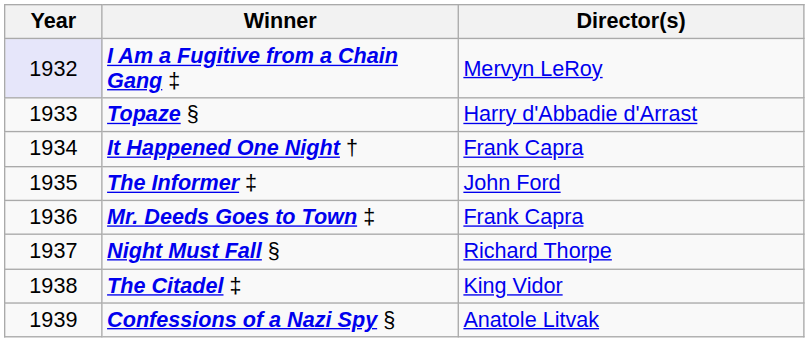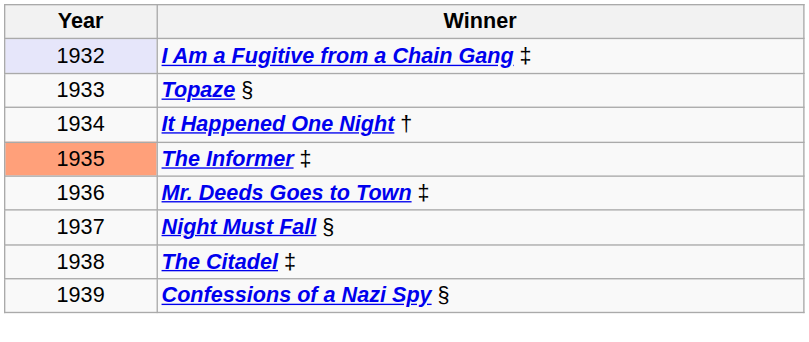- column: Director(s) | Mervyn LeRoy | Harry d'Abbadie d'Arrast | Frank Capra | John Ford | Frank Capra | Richard Thorpe | King Vidor | Anatole Litvak
The Informer ‡ | Year: no background -> lightsalmon background
